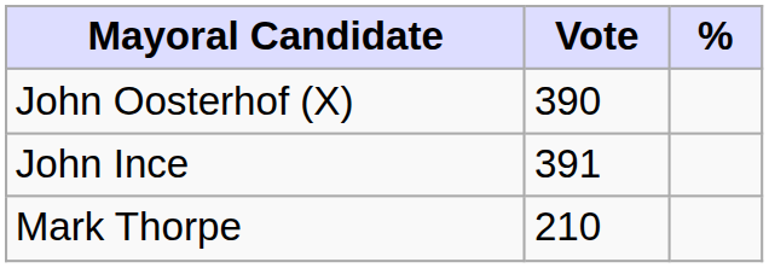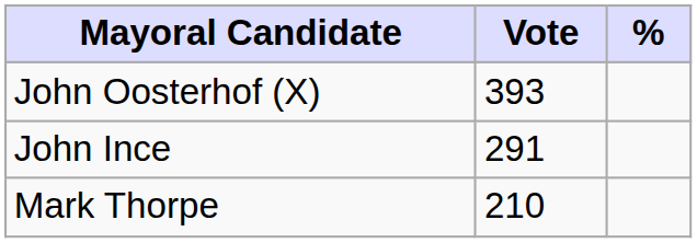John Oosterhof (X) | Vote: 390 -> 393
John Ince | Vote: 391 -> 291
